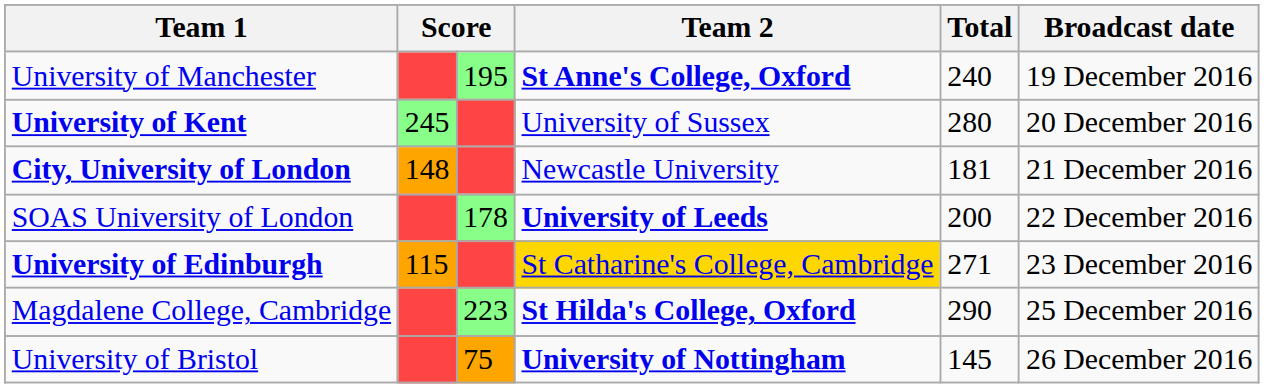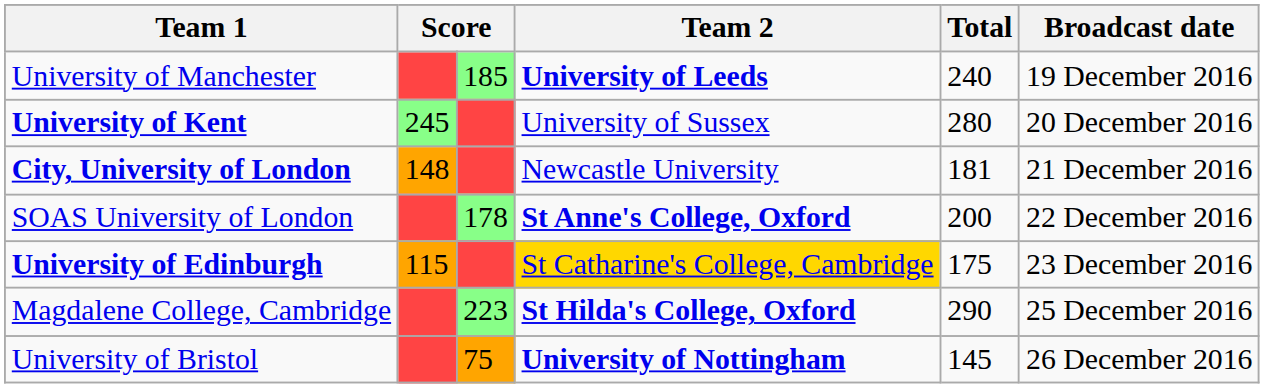University of Manchester | column 3: 195 -> 185
University of Manchester | Team 2: St Anne's College, Oxford -> University of Leeds
SOAS University of London | Team 2: University of Leeds -> St Anne's College, Oxford
University of Edinburgh | Total: 271 -> 175
